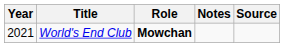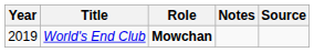World's End Club | Year: 2021 -> 2019
